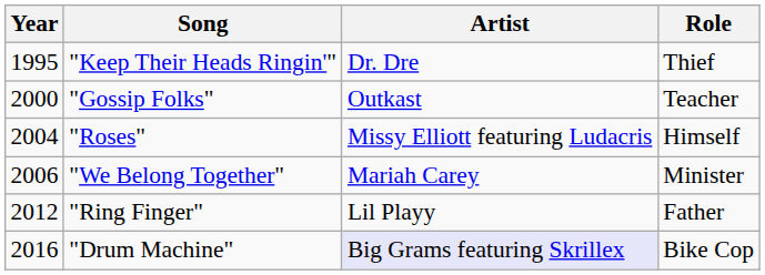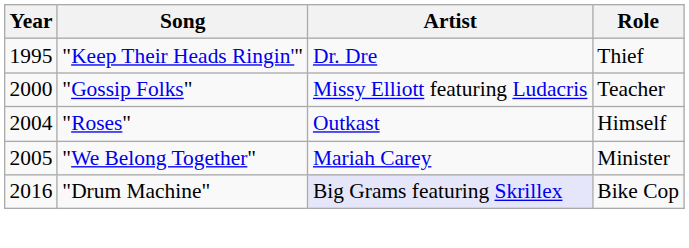"Gossip Folks" | Artist: Outkast -> Missy Elliott featuring Ludacris
"Roses" | Artist: Missy Elliott featuring Ludacris -> Outkast
"We Belong Together" | Year: 2006 -> 2005
- row: 2012 | "Ring Finger" | Lil Playy | Father
